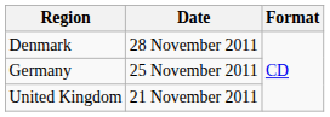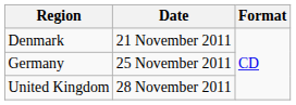Denmark | Date: 28 November 2011 -> 21 November 2011
United Kingdom | Date: 21 November 2011 -> 28 November 2011
